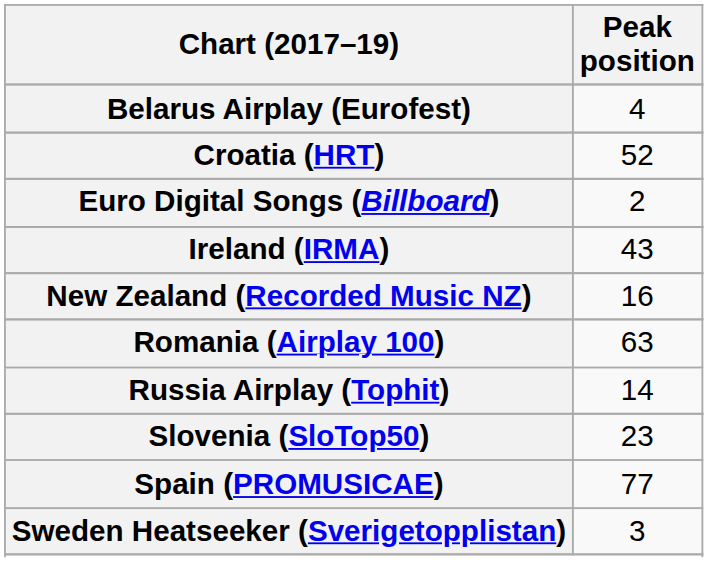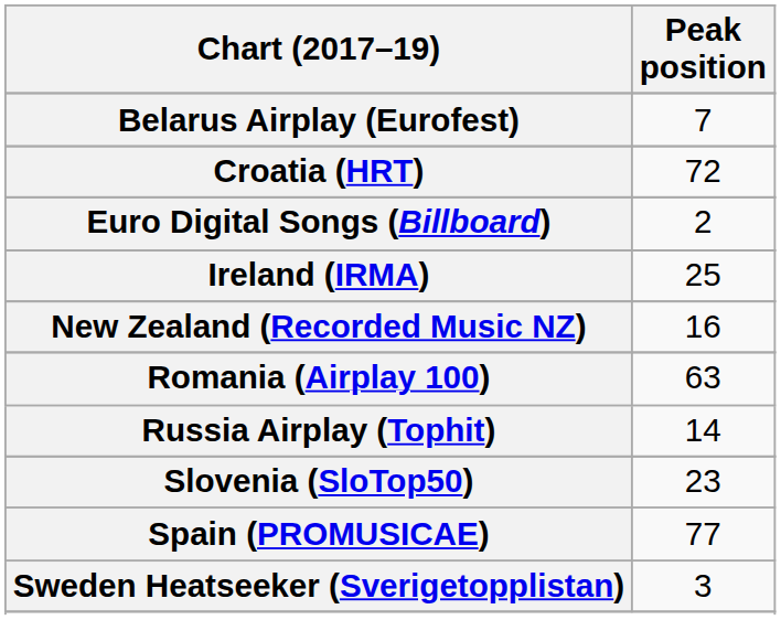Belarus Airplay (Eurofest) | Peak position: 4 -> 7
Croatia (HRT) | Peak position: 52 -> 72
Ireland (IRMA) | Peak position: 43 -> 25
